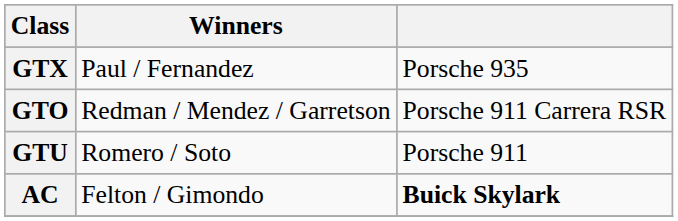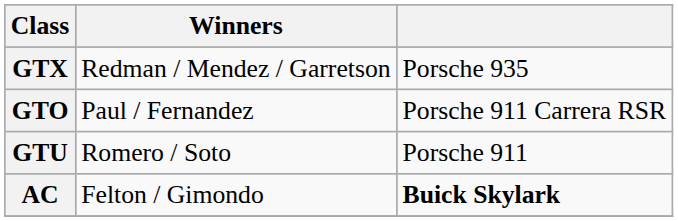GTX | Winners: Paul / Fernandez -> Redman / Mendez / Garretson
GTO | Winners: Redman / Mendez / Garretson -> Paul / Fernandez
